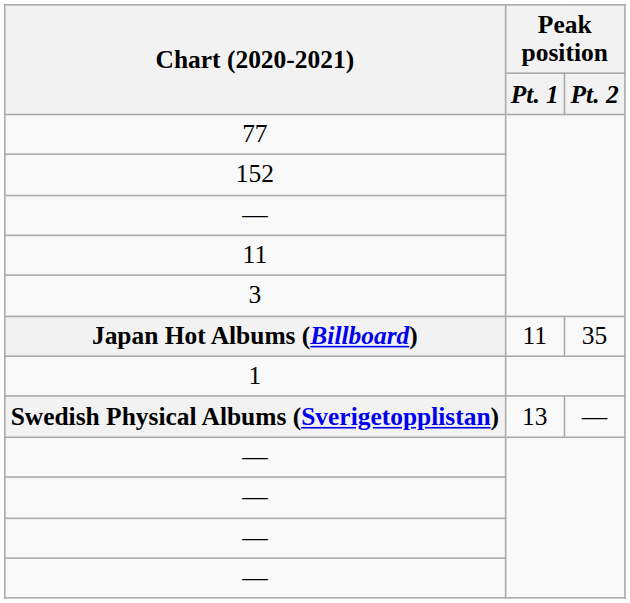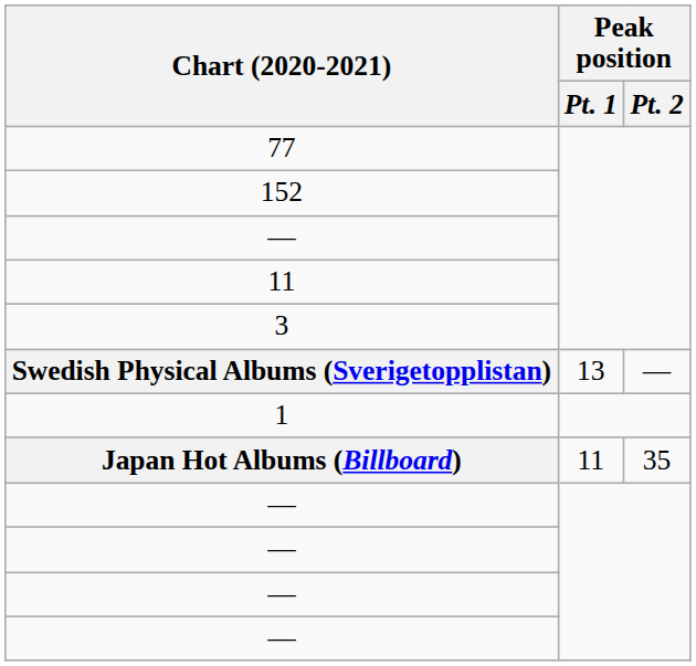rows swapped: Japan Hot Albums (Billboard) <-> Swedish Physical Albums (Sverigetopplistan)
